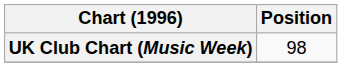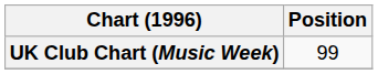UK Club Chart (Music Week) | Position: 98 -> 99
